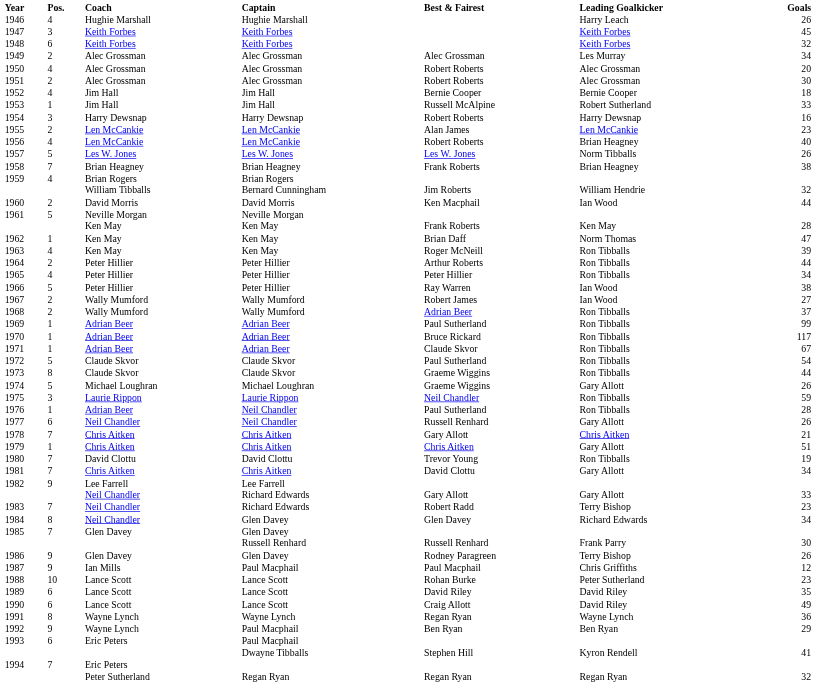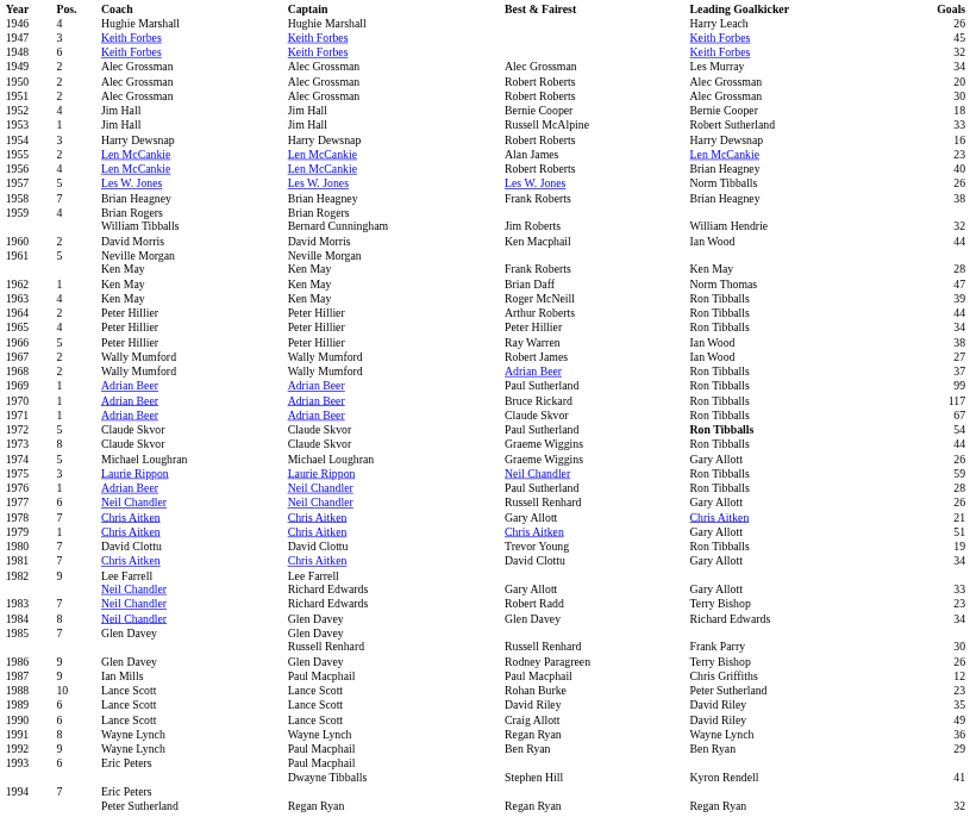1950 | Pos.: 4 -> 2
1972 | Leading Goalkicker: normal -> bold
